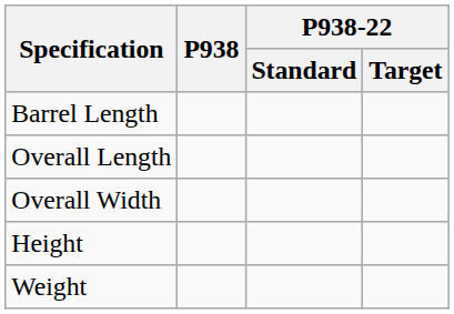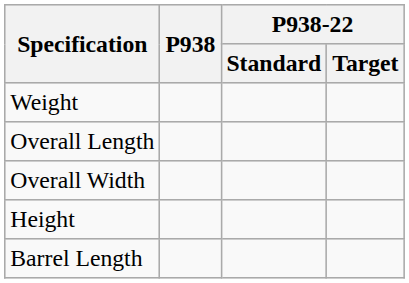rows swapped: Barrel Length <-> Weight
